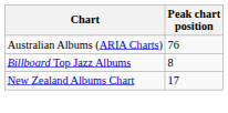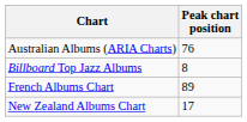+ row: French Albums Chart | 89
